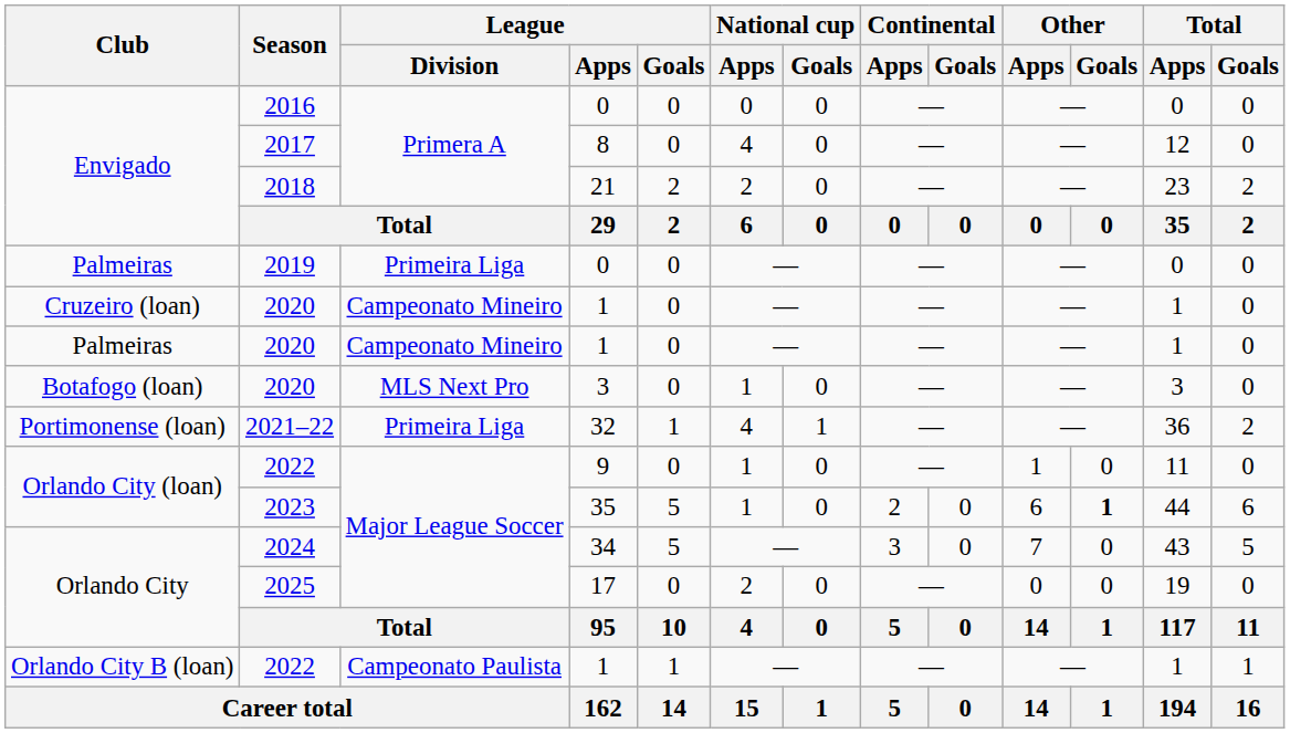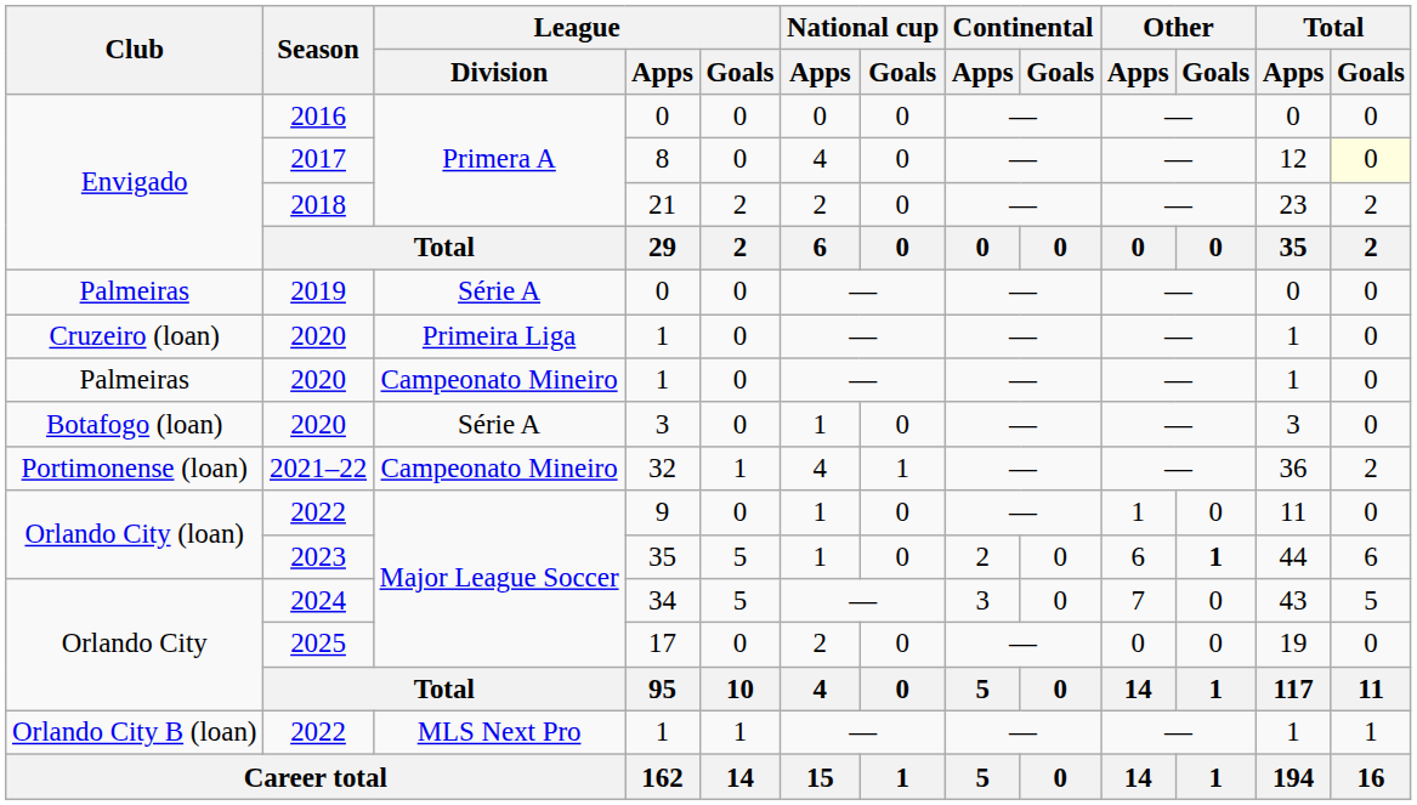2017 | Total / Goals: no background -> lightyellow background
2019 | League / Division: Primeira Liga -> Série A
Cruzeiro (loan) / 2020 | League / Division: Campeonato Mineiro -> Primeira Liga
Botafogo (loan) / 2020 | League / Division: MLS Next Pro -> Série A
2021–22 | League / Division: Primeira Liga -> Campeonato Mineiro
Orlando City B (loan) / 2022 | League / Division: Campeonato Paulista -> MLS Next Pro
